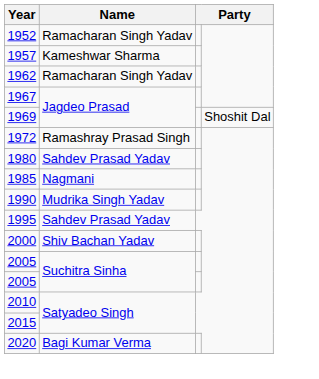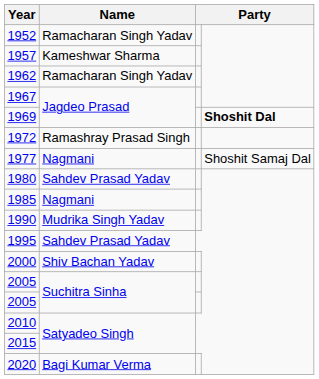1969 | column 4: normal -> bold
+ row: 1977 | Nagmani | Shoshit Samaj Dal
